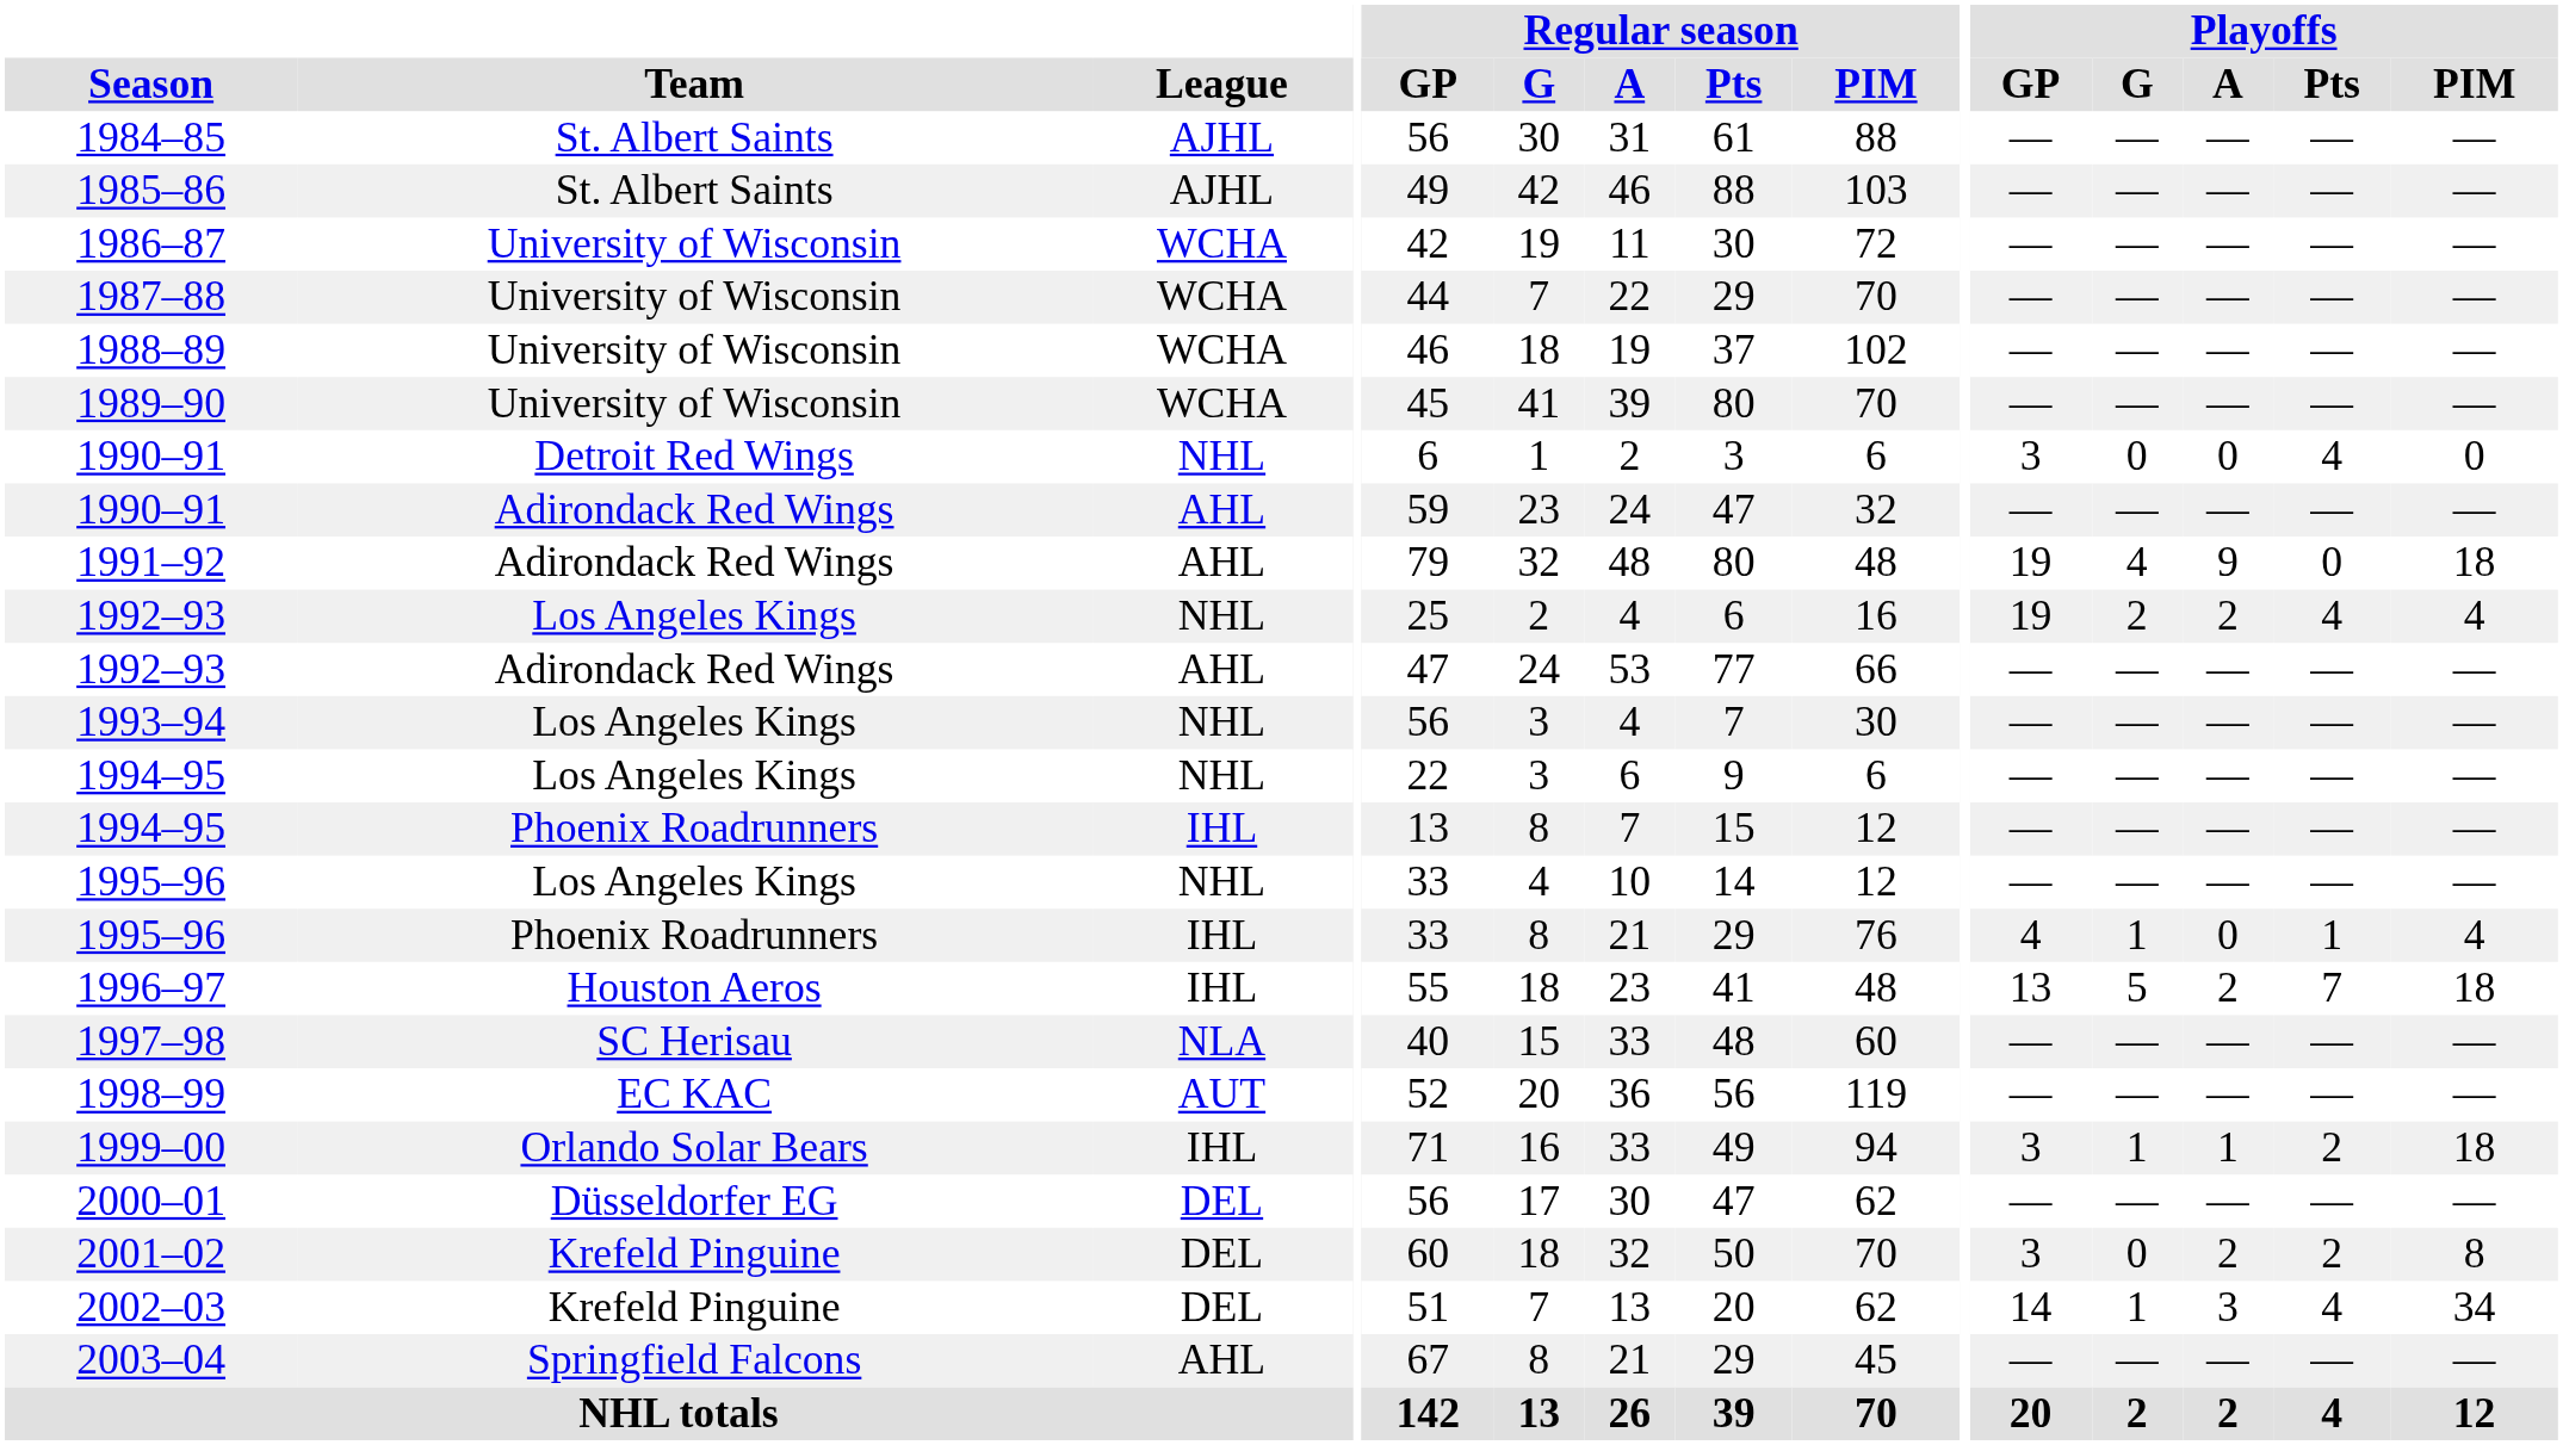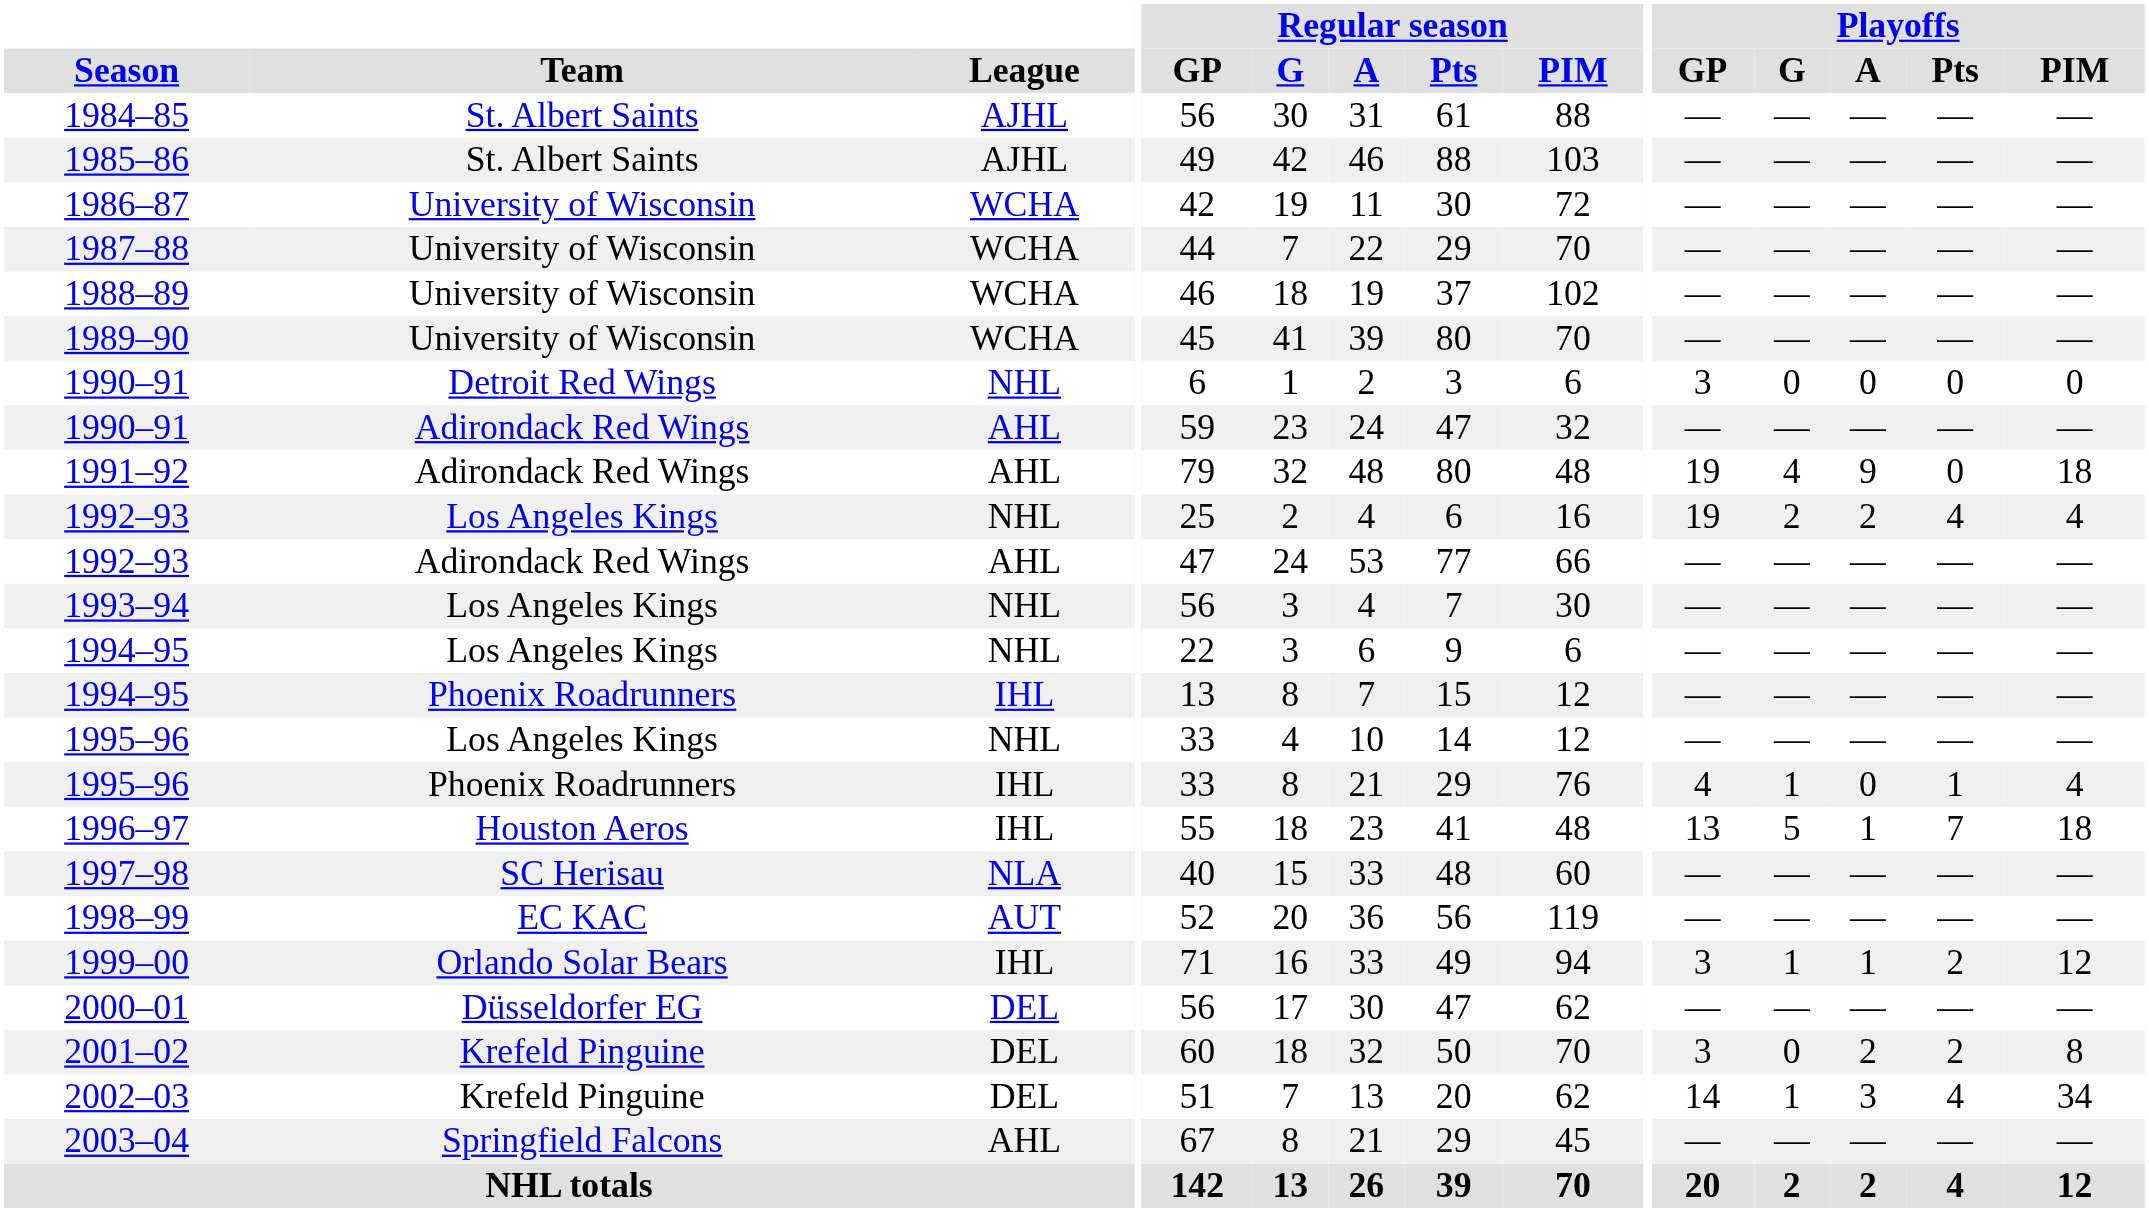1990–91 / Detroit Red Wings | Playoffs / Pts: 4 -> 0
1996–97 | Playoffs / A: 2 -> 1
1999–00 | Playoffs / PIM: 18 -> 12
